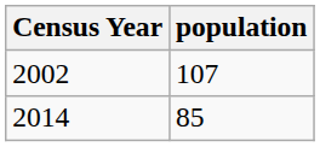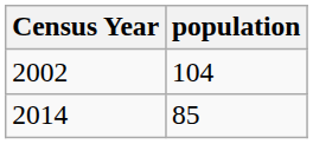2002 | population: 107 -> 104
